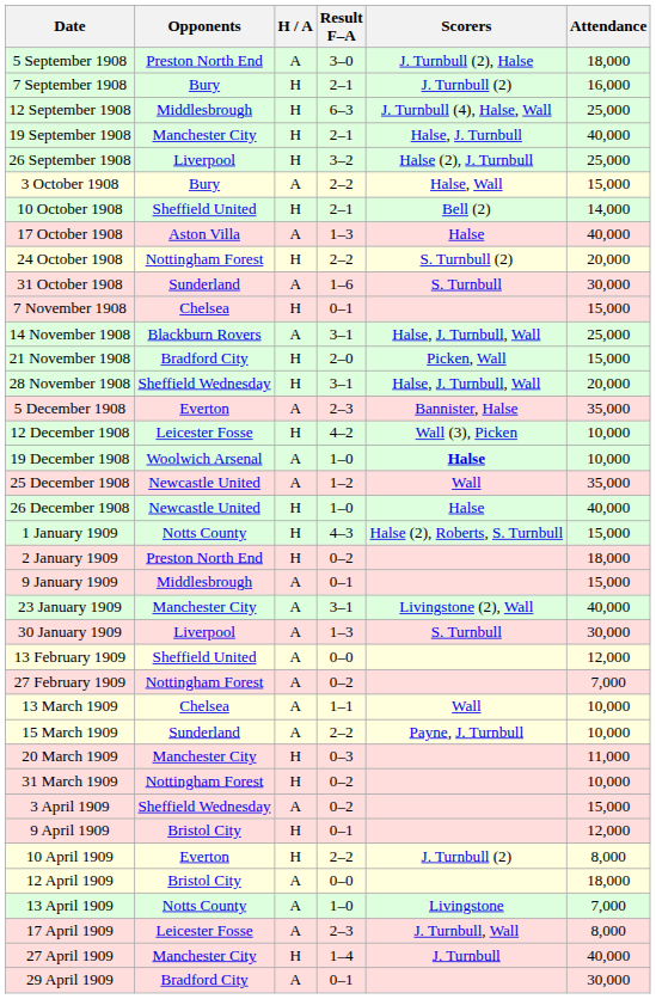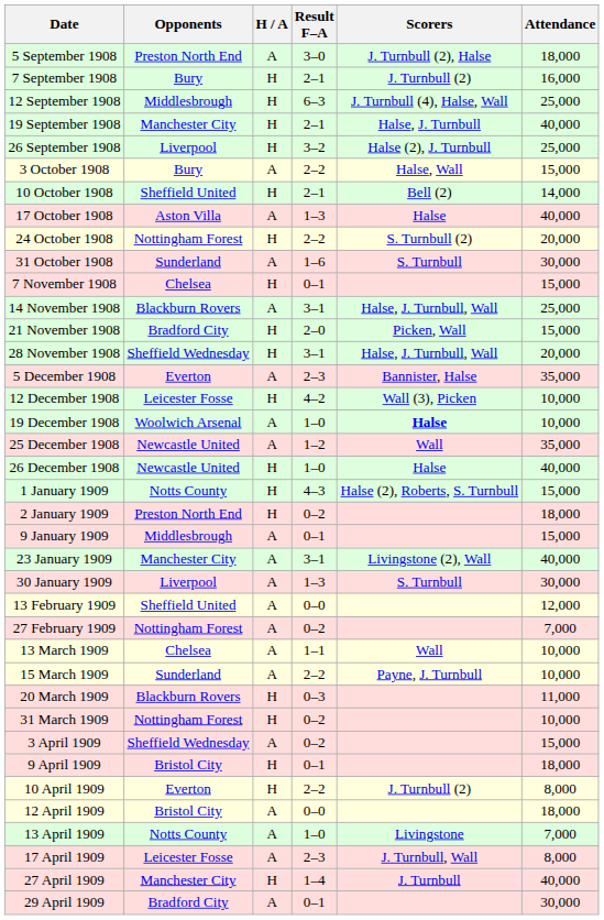20 March 1909 | Opponents: Manchester City -> Blackburn Rovers
9 April 1909 | Attendance: 12,000 -> 18,000
